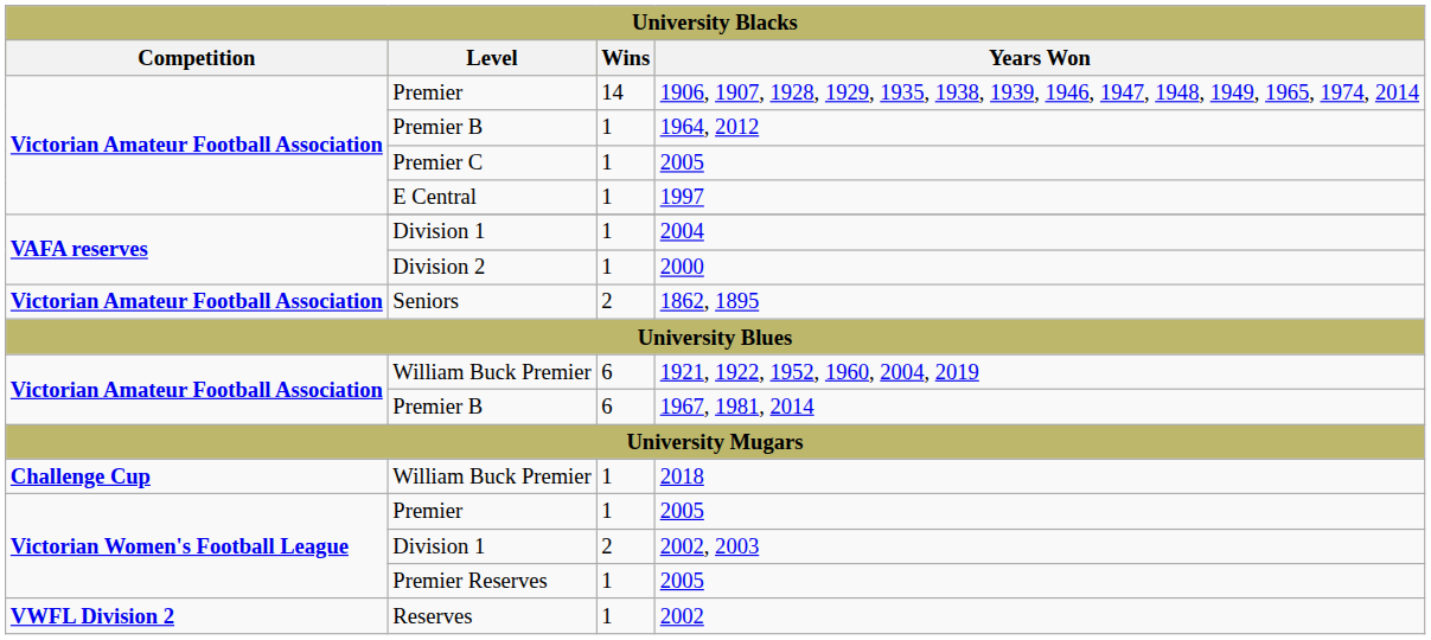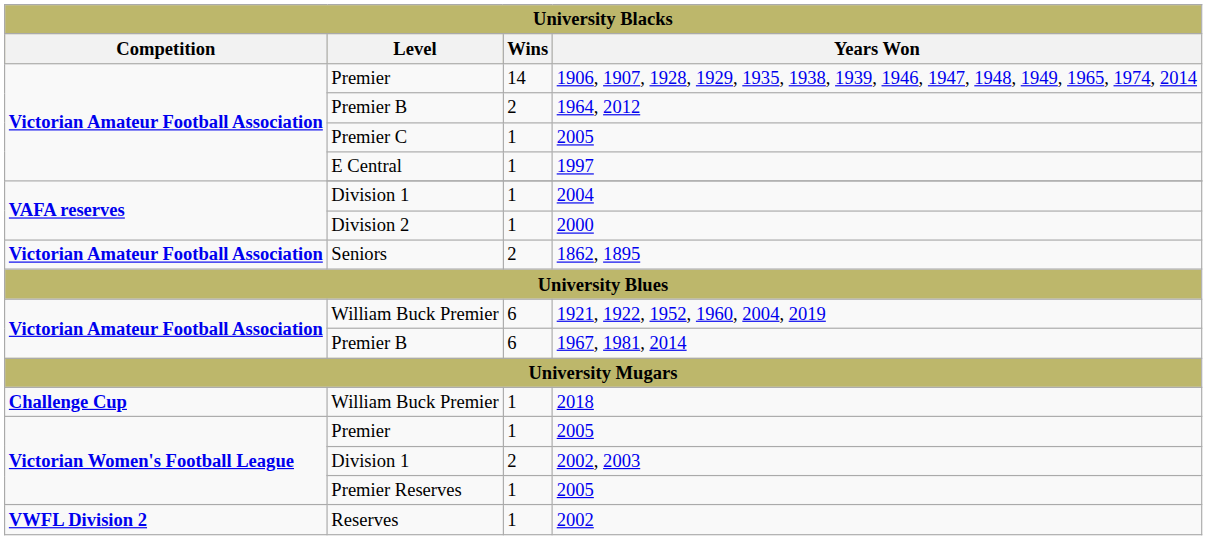1964, 2012 | Wins: 1 -> 2
